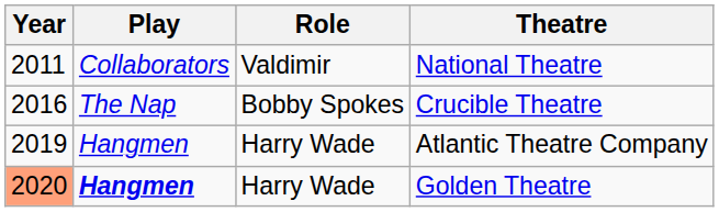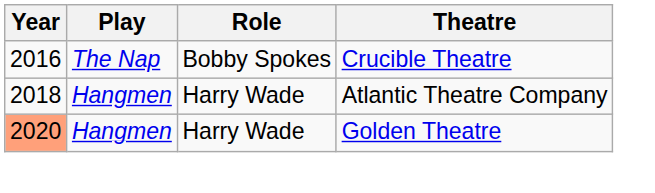- row: 2011 | Collaborators | Valdimir | National Theatre
Atlantic Theatre Company | Year: 2019 -> 2018
Golden Theatre | Play: bold -> normal
